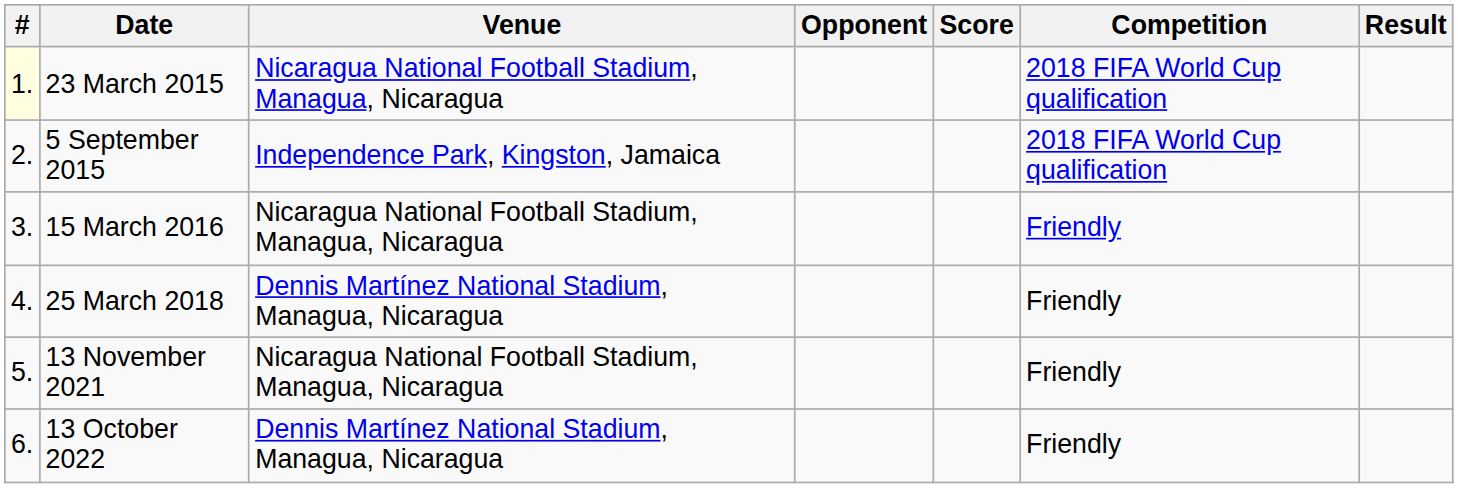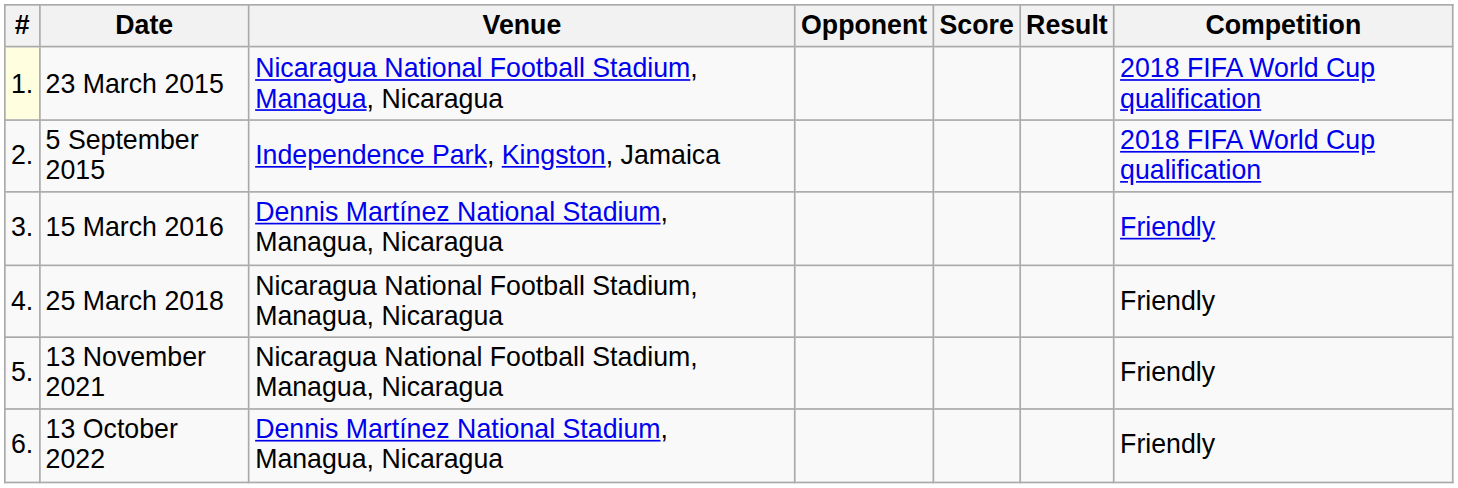columns swapped: Result <-> Competition
15 March 2016 | Venue: Nicaragua National Football Stadium, Managua, Nicaragua -> Dennis Martínez National Stadium, Managua, Nicaragua
25 March 2018 | Venue: Dennis Martínez National Stadium, Managua, Nicaragua -> Nicaragua National Football Stadium, Managua, Nicaragua
